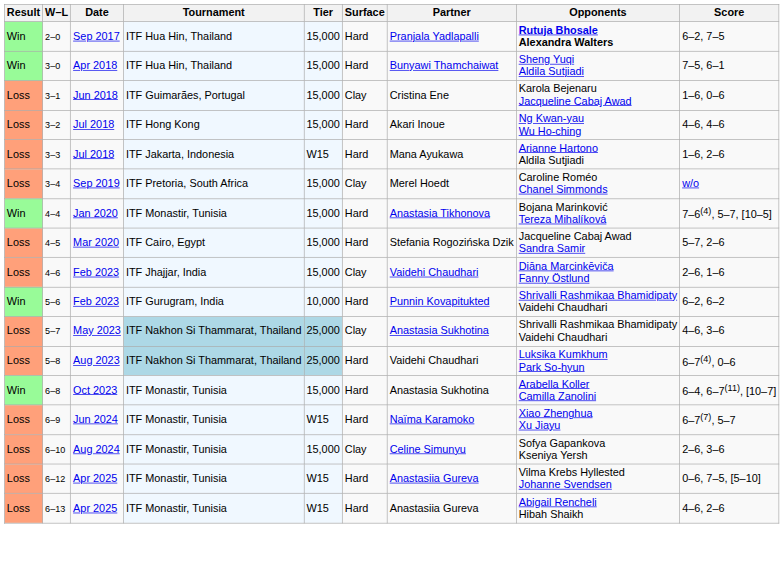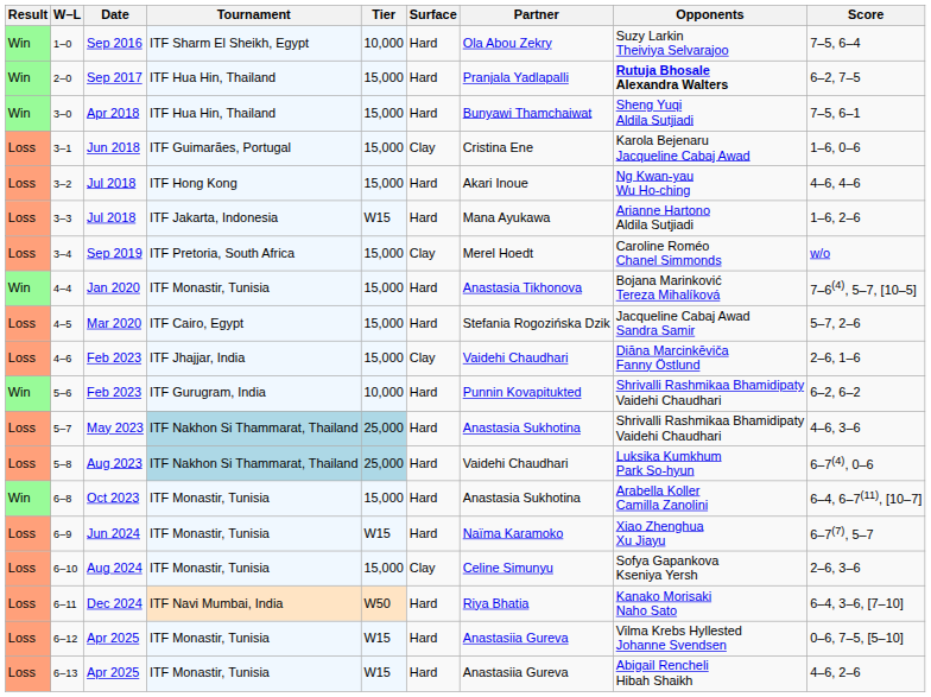+ row: Win | 1–0 | Sep 2016 | ITF Sharm El Sheikh, Egypt | 10,000 | Hard | Ola Abou Zekry | Suzy Larkin Theiviya Selvarajoo | 7–5, 6–4
5–7 | Surface: Clay -> Hard
+ row: Loss | 6–11 | Dec 2024 | ITF Navi Mumbai, India | W50 | Hard | Riya Bhatia | Kanako Morisaki Naho Sato | 6–4, 3–6, [7–10]
